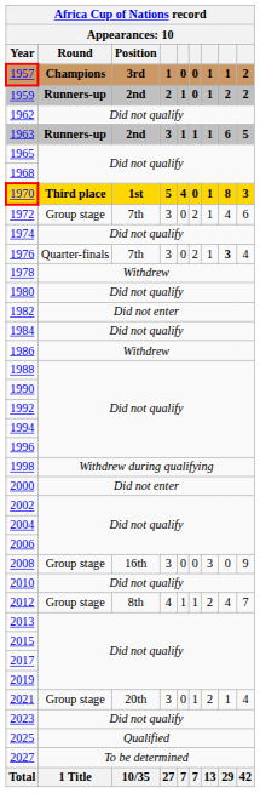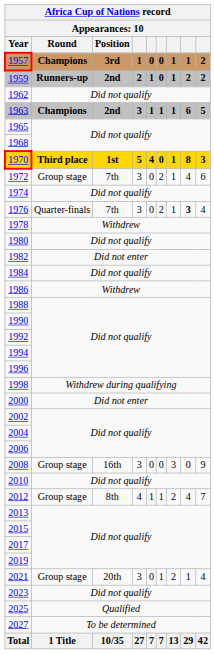1963 | Round: Runners-up -> Champions
